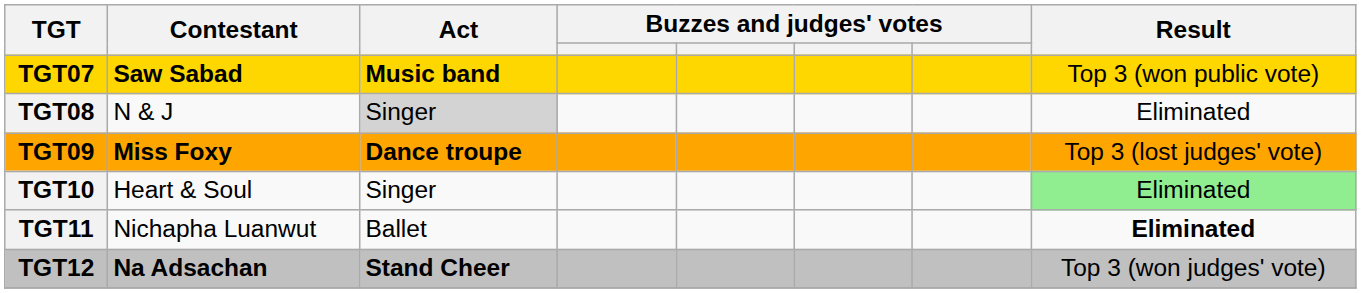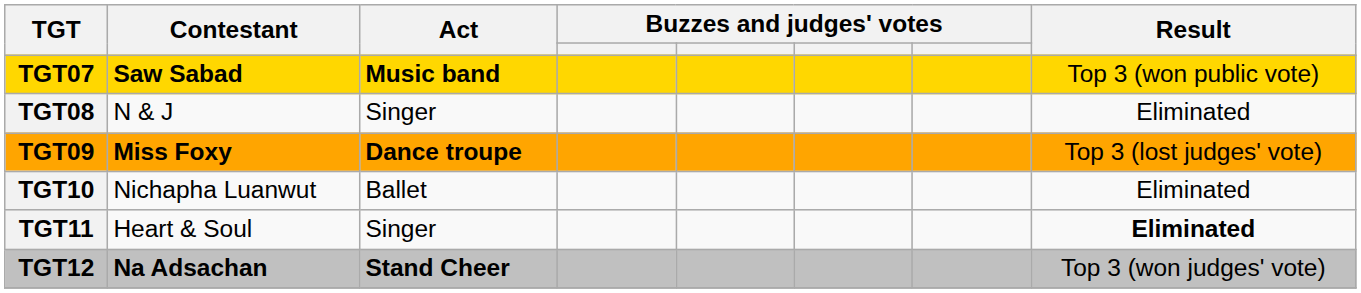TGT08 | Act: lightgrey background -> no background
TGT10 | Contestant: Heart & Soul -> Nichapha Luanwut
TGT10 | Act: Singer -> Ballet
TGT10 | Result: lightgreen background -> no background
TGT11 | Contestant: Nichapha Luanwut -> Heart & Soul
TGT11 | Act: Ballet -> Singer
